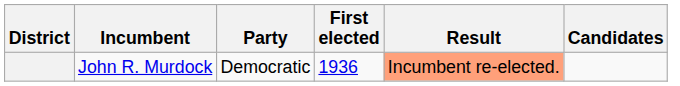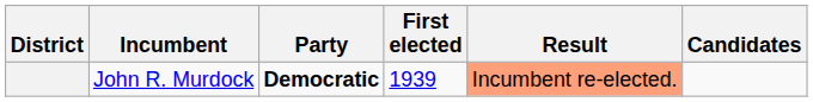John R. Murdock | Party: normal -> bold
John R. Murdock | First elected: 1936 -> 1939
